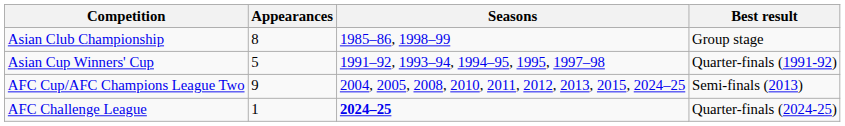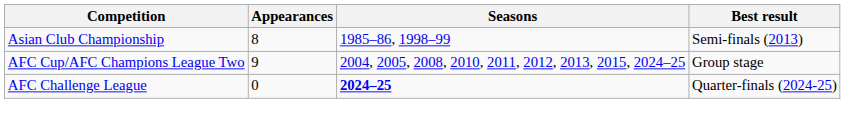Asian Club Championship | Best result: Group stage -> Semi-finals (2013)
- row: Asian Cup Winners' Cup | 5 | 1991–92, 1993–94, 1994–95, 1995, 1997–98 | Quarter-finals (1991-92)
AFC Cup/AFC Champions League Two | Best result: Semi-finals (2013) -> Group stage
AFC Challenge League | Appearances: 1 -> 0
